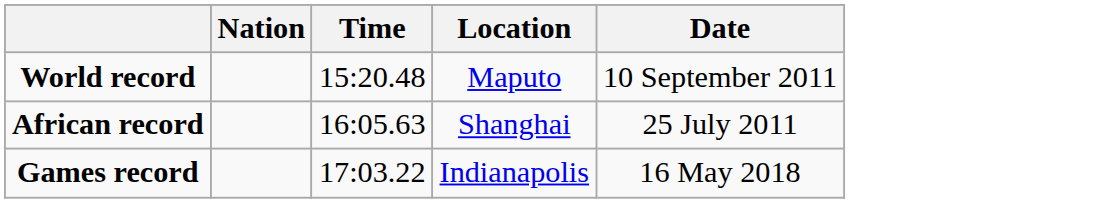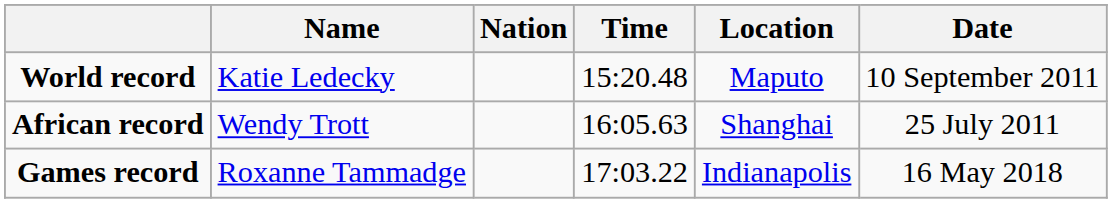+ column: Name | Katie Ledecky | Wendy Trott | Roxanne Tammadge
